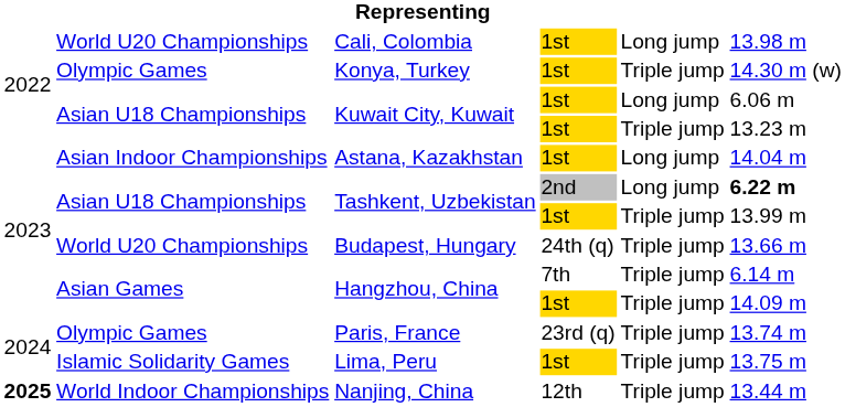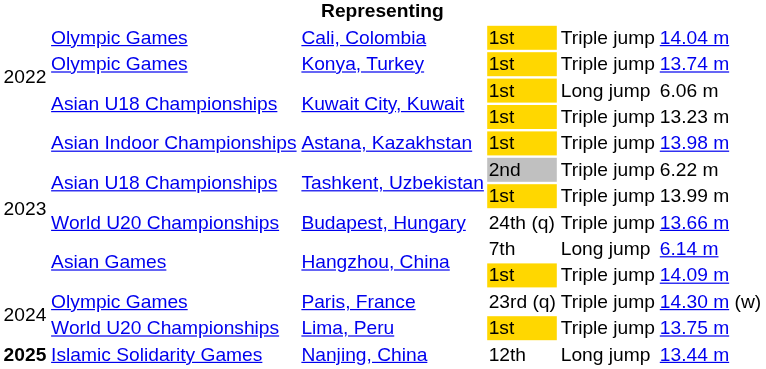Cali, Colombia | column 2: World U20 Championships -> Olympic Games
Cali, Colombia | column 5: Long jump -> Triple jump
Cali, Colombia | column 6: 13.98 m -> 14.04 m
Konya, Turkey | column 6: 14.30 m (w) -> 13.74 m
Astana, Kazakhstan | column 5: Long jump -> Triple jump
Astana, Kazakhstan | column 6: 14.04 m -> 13.98 m
Tashkent, Uzbekistan / 2nd | column 5: Long jump -> Triple jump
Tashkent, Uzbekistan / 2nd | column 6: bold -> normal
Hangzhou, China / 7th | column 5: Triple jump -> Long jump
Paris, France | column 6: 13.74 m -> 14.30 m (w)
Lima, Peru | column 2: Islamic Solidarity Games -> World U20 Championships
Nanjing, China | column 2: World Indoor Championships -> Islamic Solidarity Games
Nanjing, China | column 5: Triple jump -> Long jump
